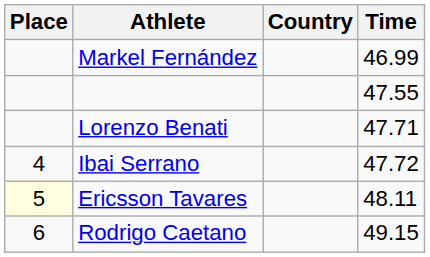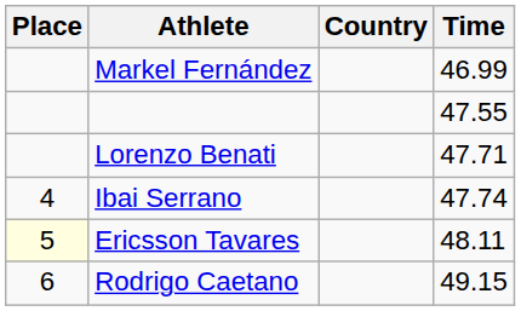Ibai Serrano | Time: 47.72 -> 47.74
